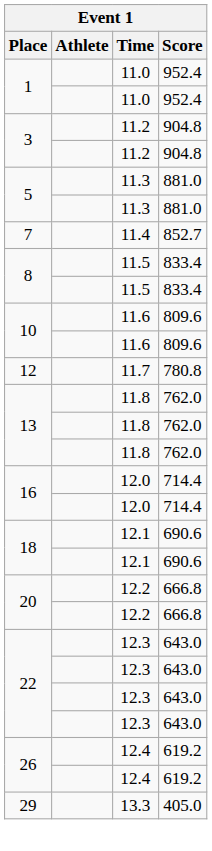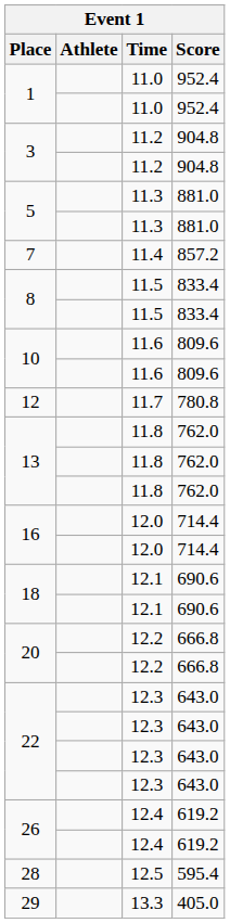7 | Score: 852.7 -> 857.2
+ row: 28 | 12.5 | 595.4
